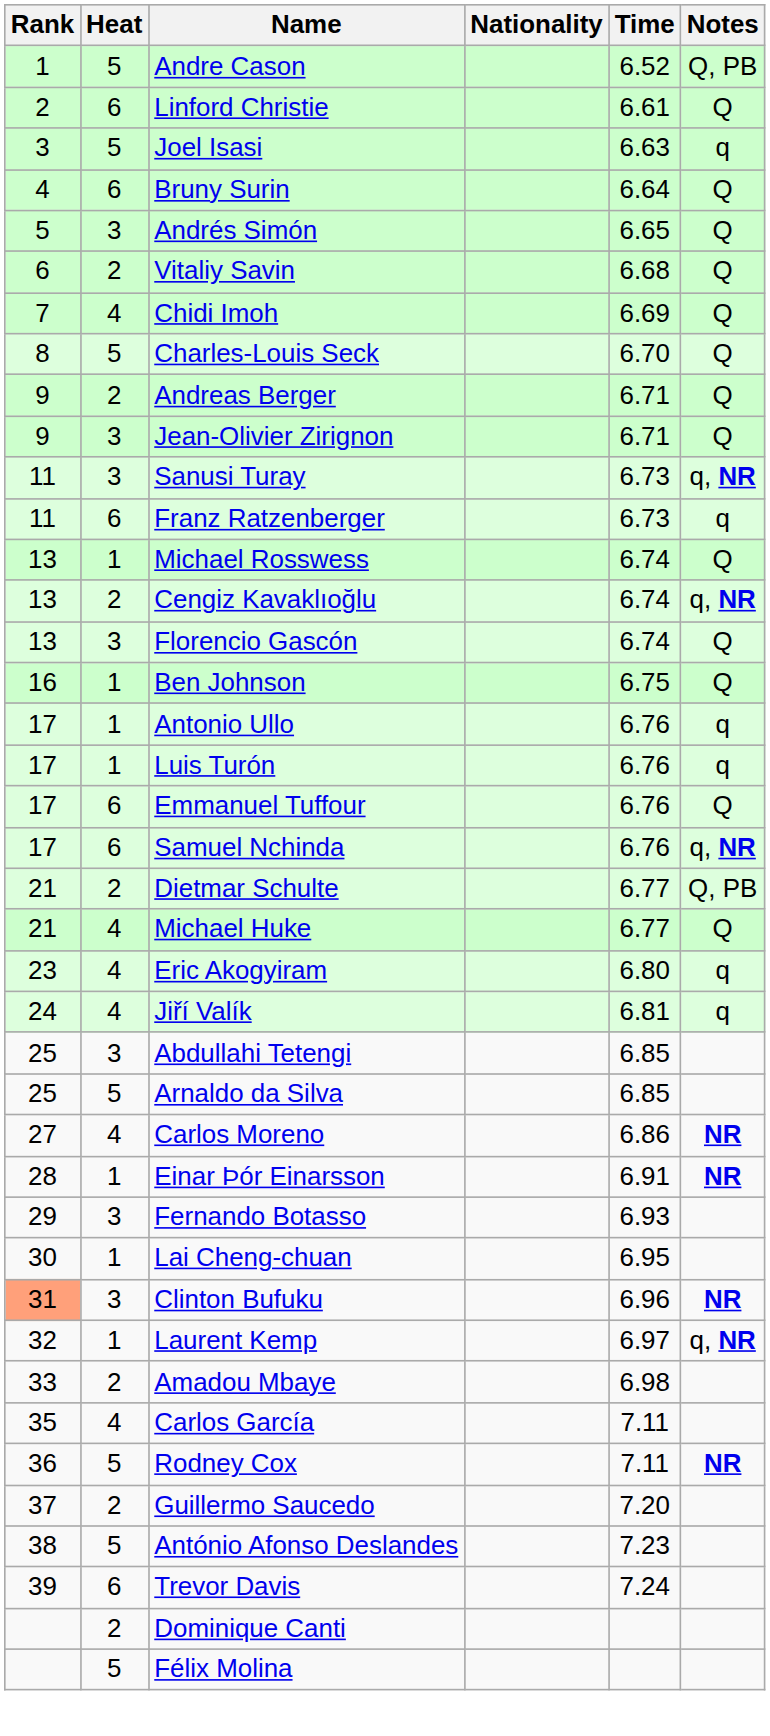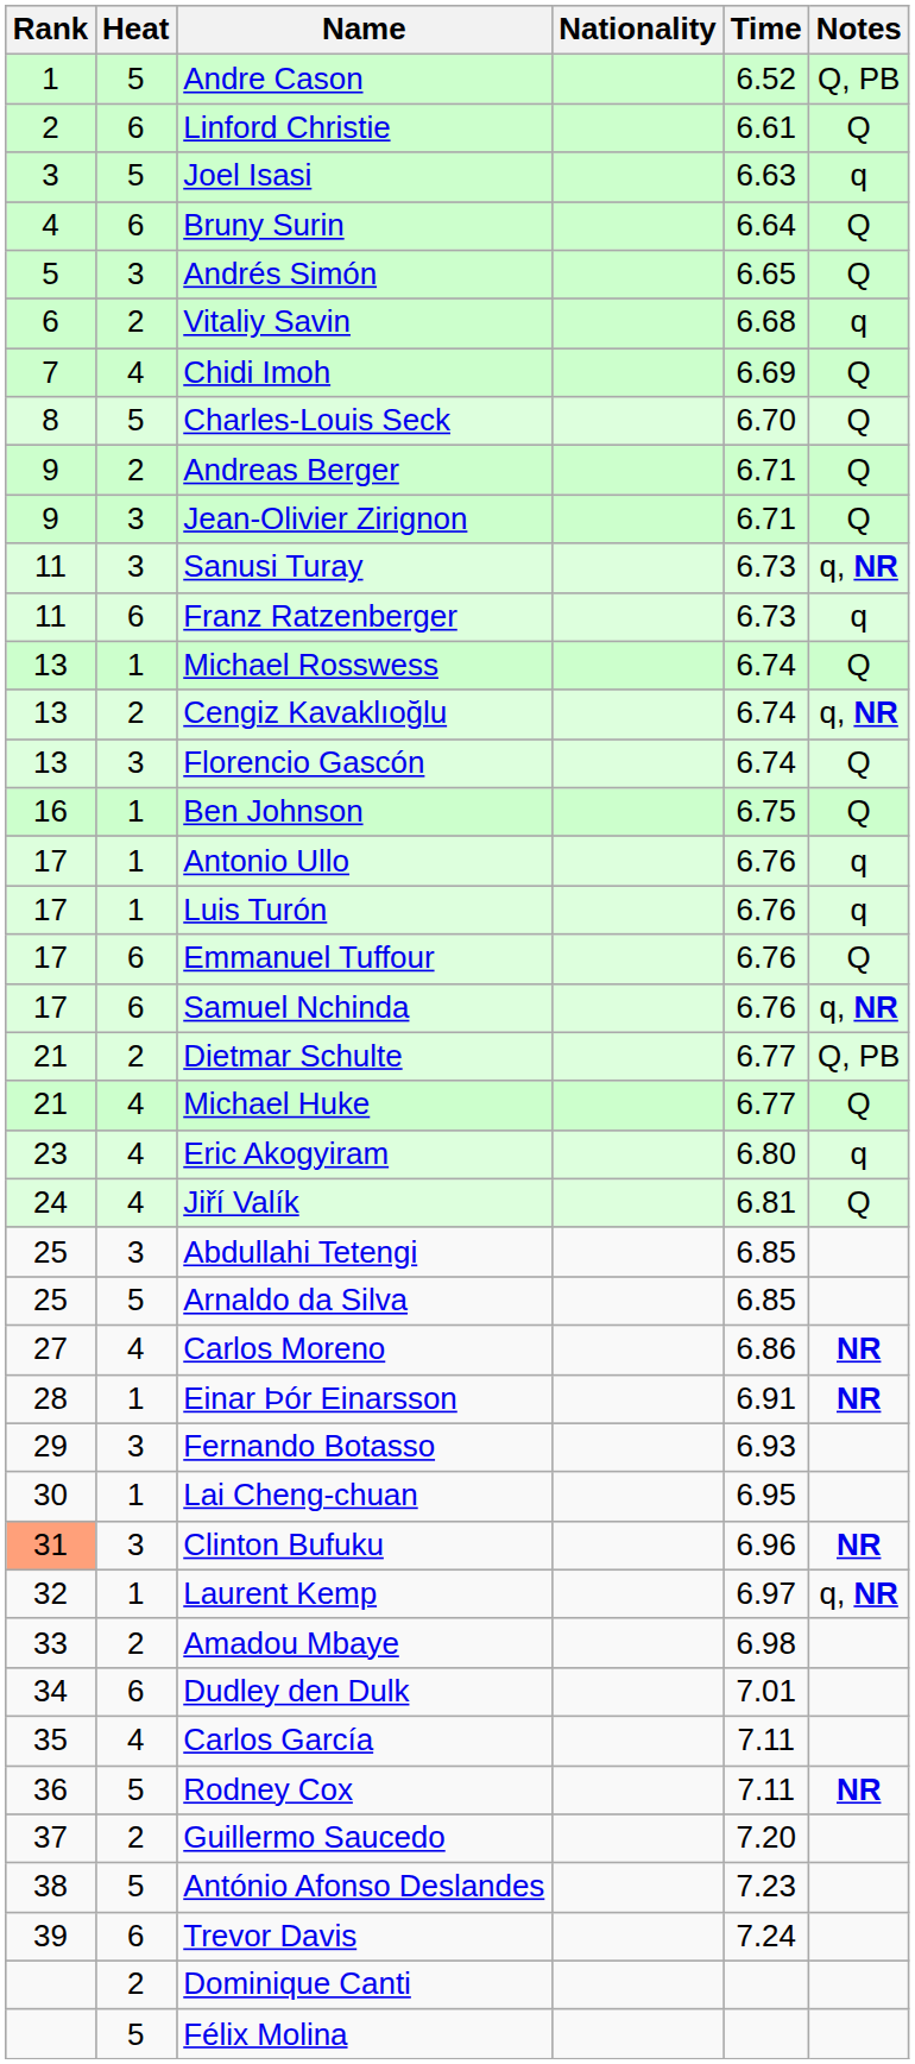Vitaliy Savin | Notes: Q -> q
Jiří Valík | Notes: q -> Q
+ row: 34 | 6 | Dudley den Dulk | 7.01
